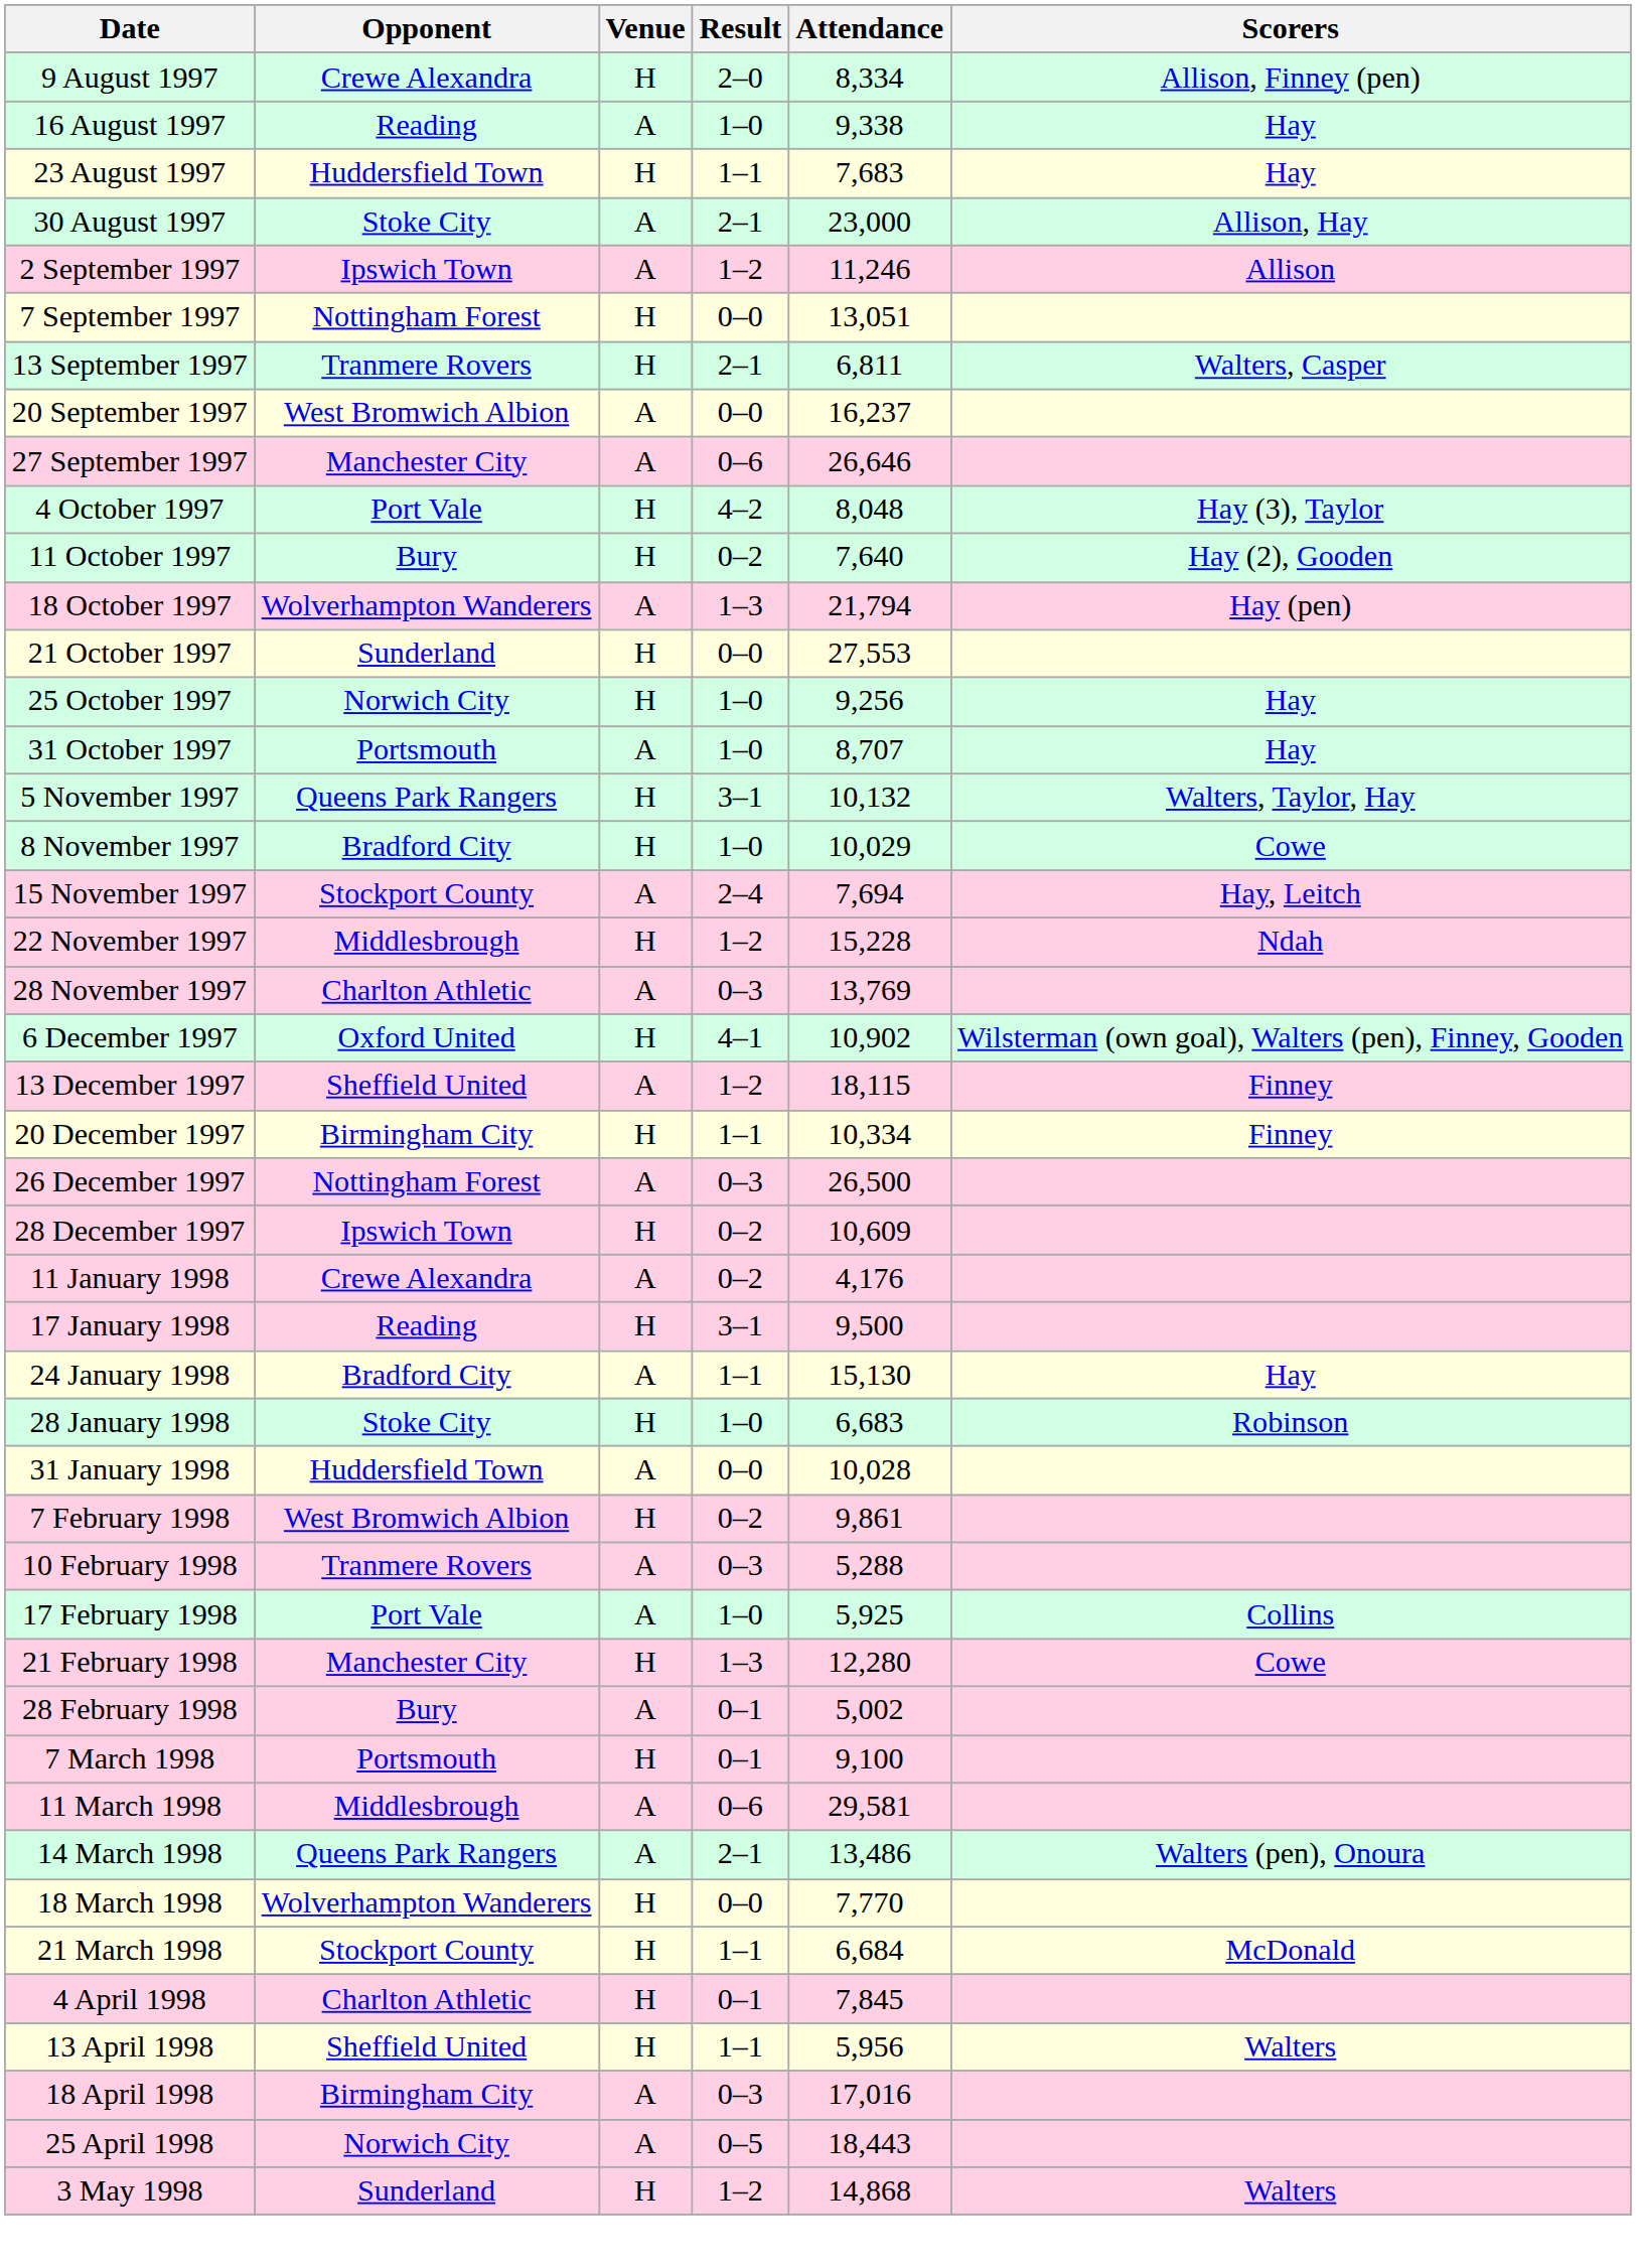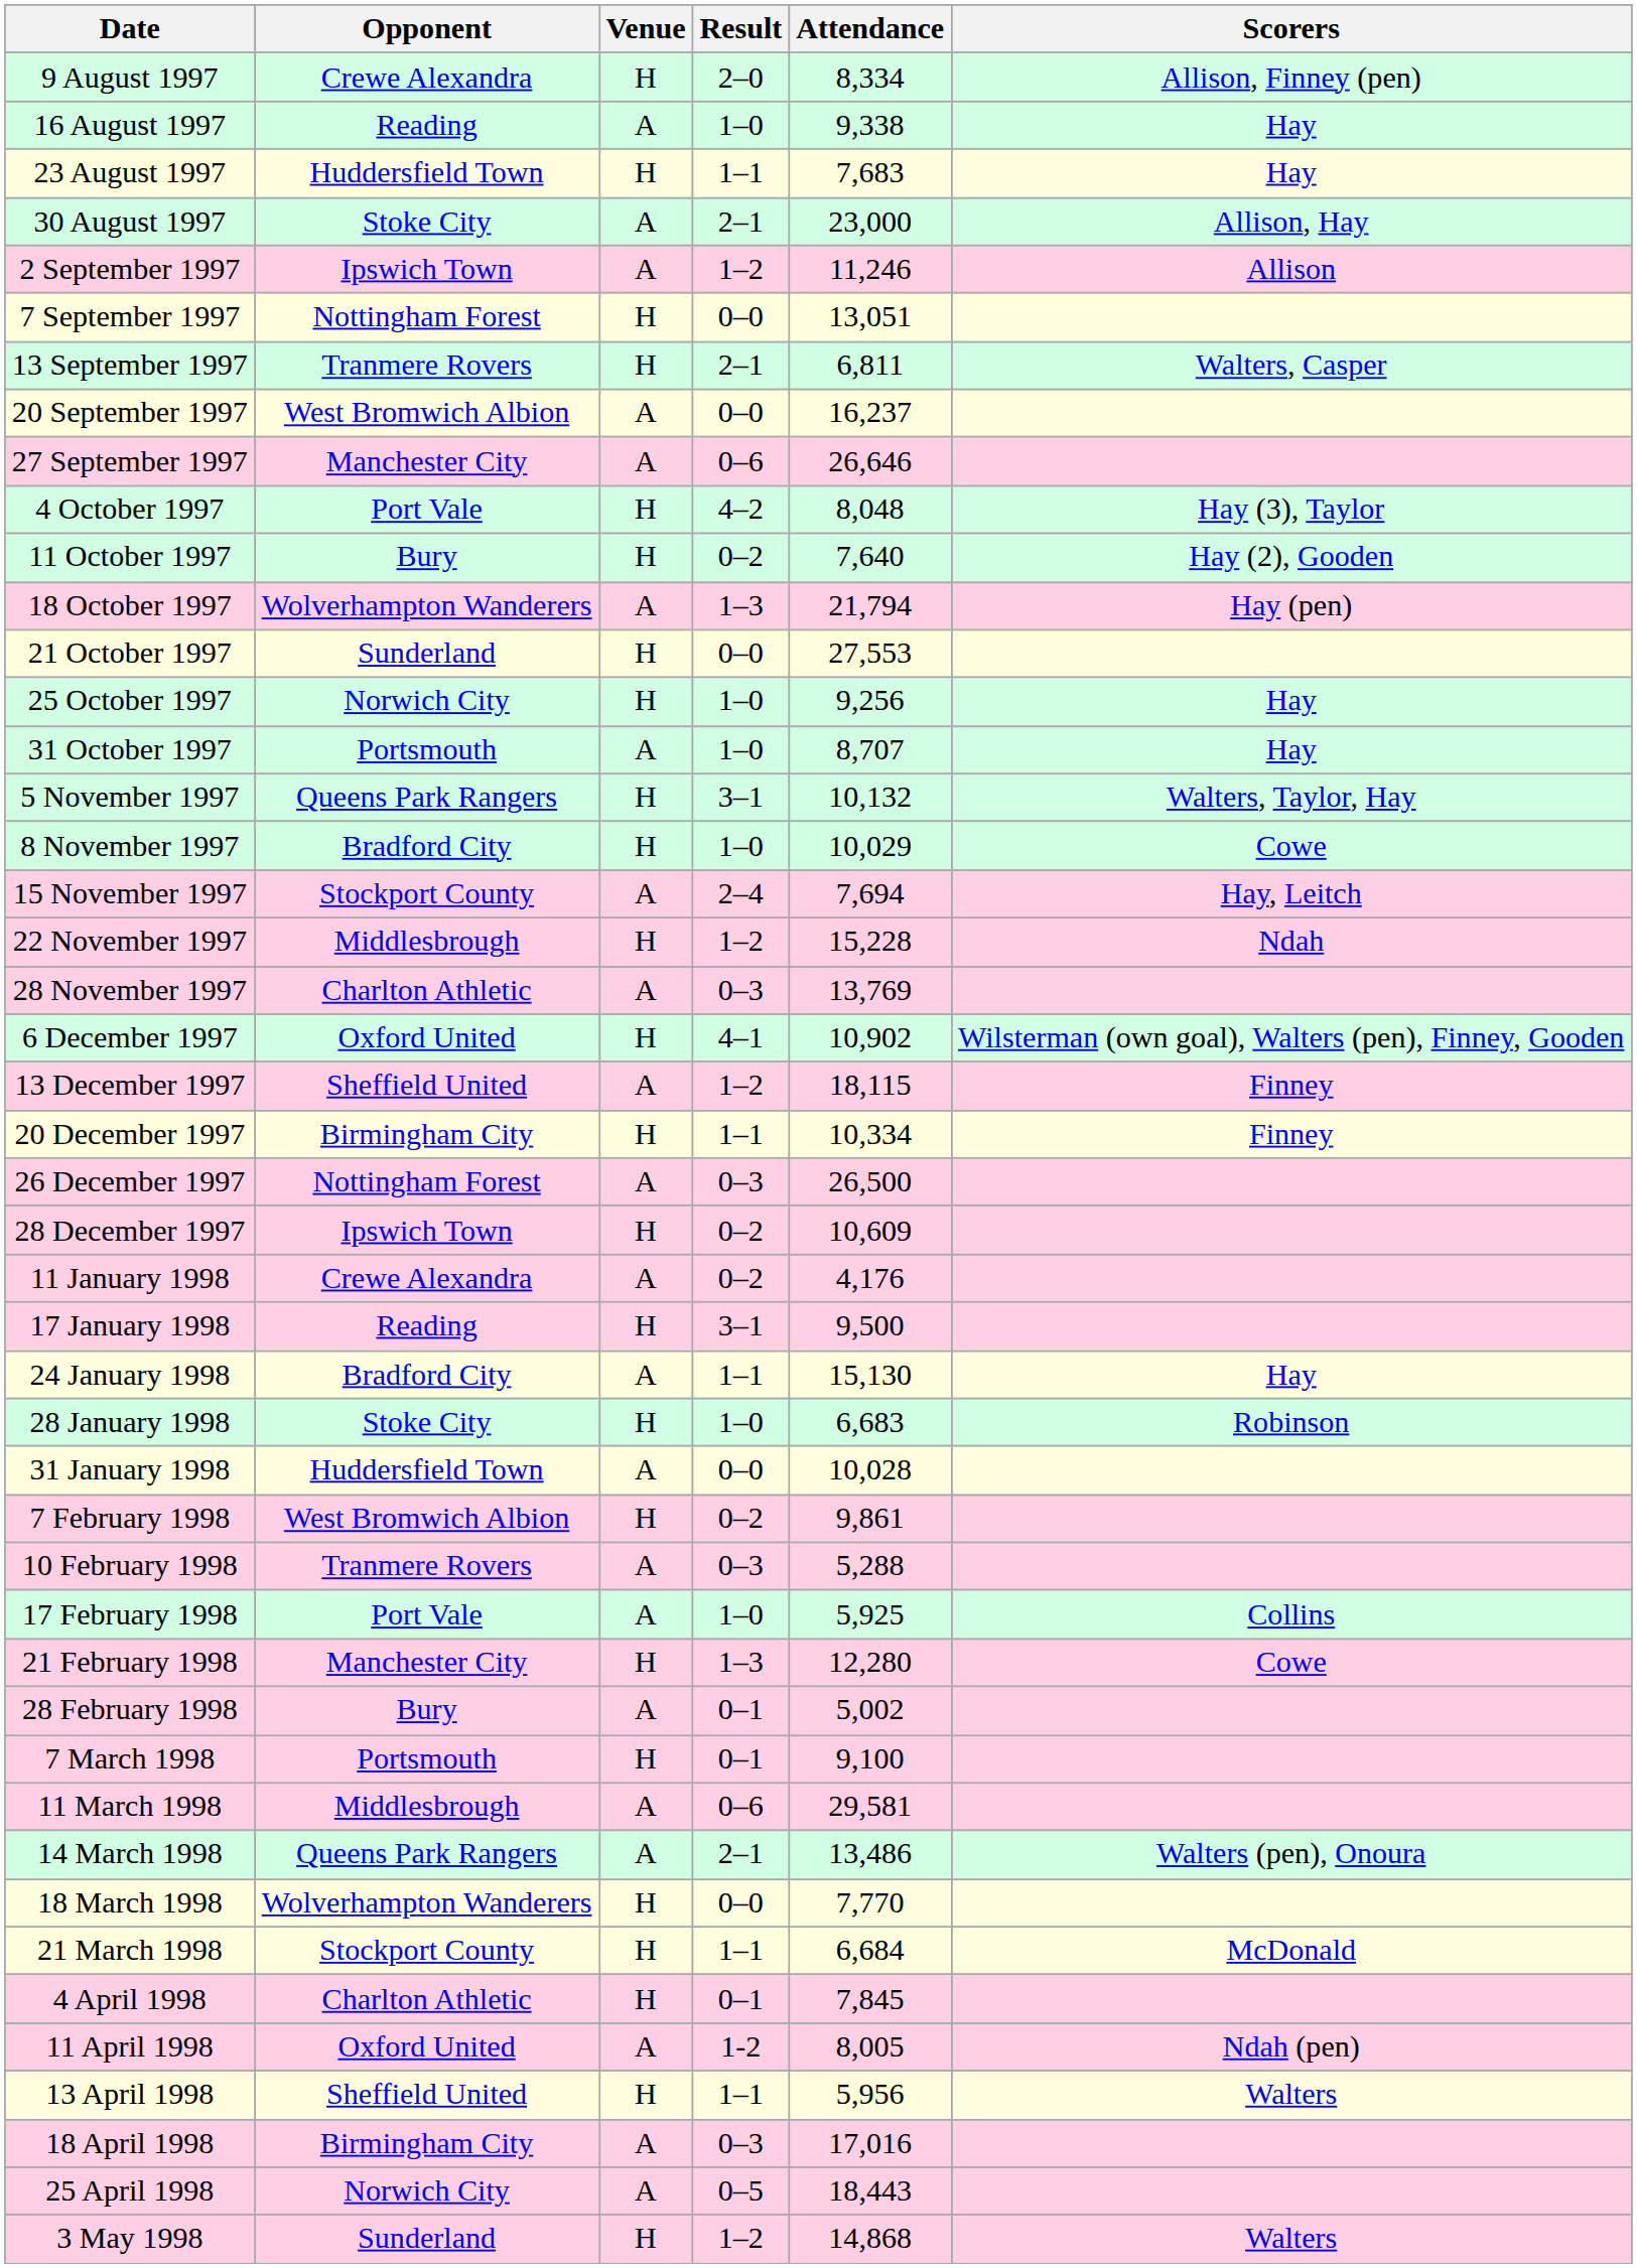+ row: 11 April 1998 | Oxford United | A | 1-2 | 8,005 | Ndah (pen)
